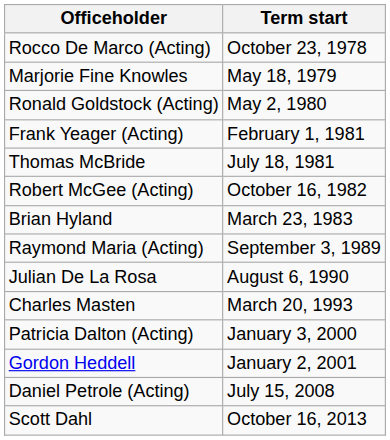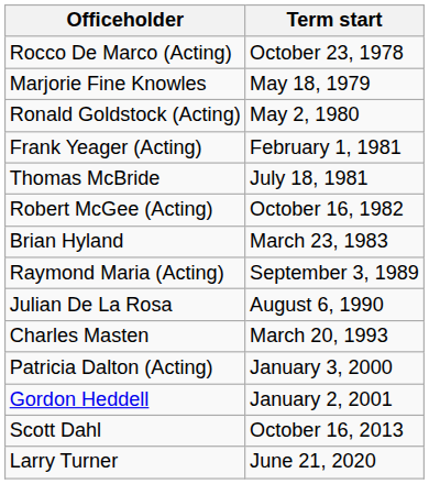- row: Daniel Petrole (Acting) | July 15, 2008
+ row: Larry Turner | June 21, 2020
